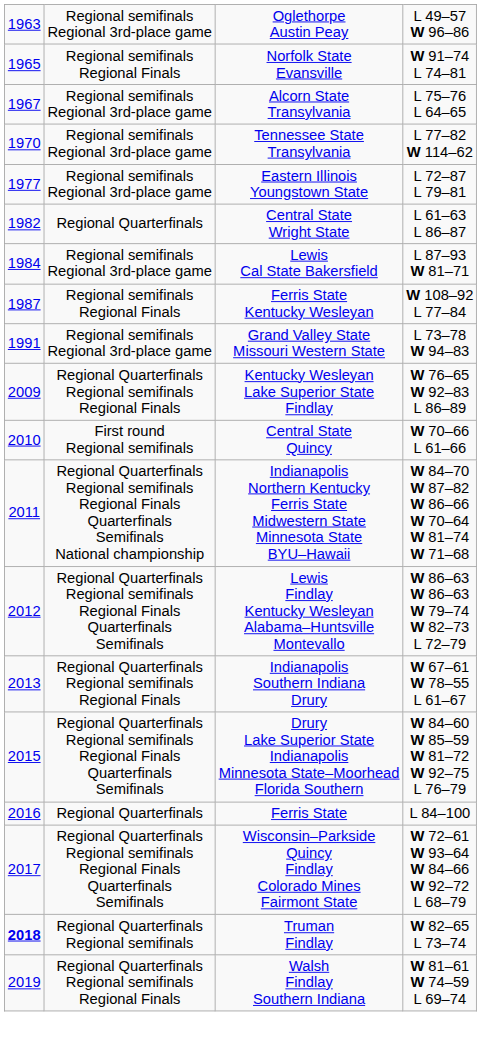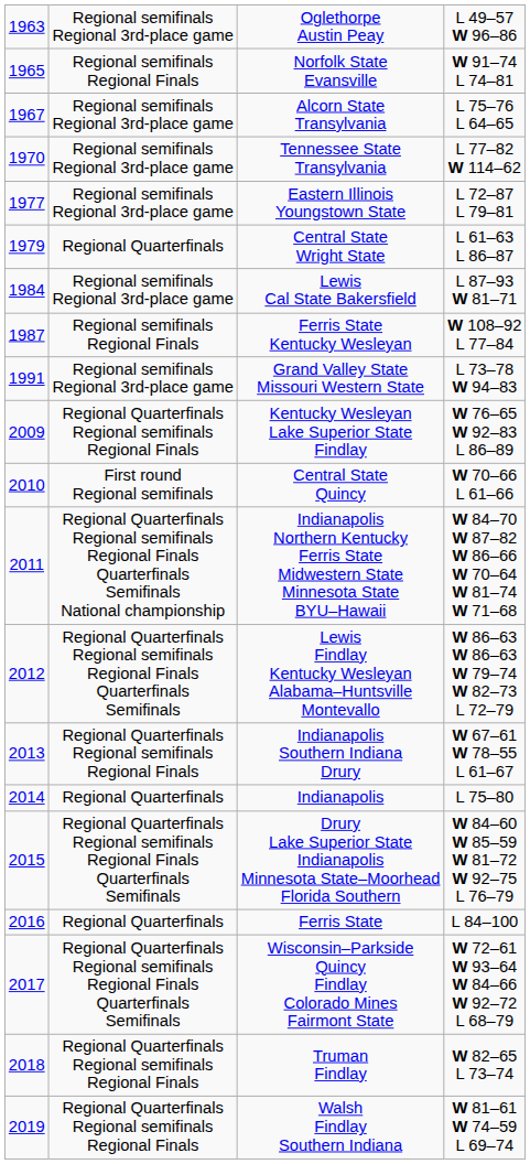Central State Wright State | column 1: 1982 -> 1979
+ row: 2014 | Regional Quarterfinals | Indianapolis | L 75–80
Truman Findlay | column 1: bold -> normal
Truman Findlay | column 2: Regional Quarterfinals Regional semifinals -> Regional Quarterfinals Regional semifinals Regional Finals
